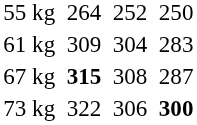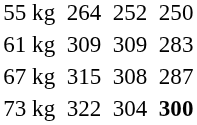61 kg | column 5: 304 -> 309
67 kg | column 3: bold -> normal
73 kg | column 5: 306 -> 304
